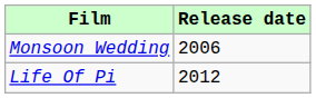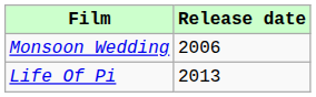Life Of Pi | Release date: 2012 -> 2013
